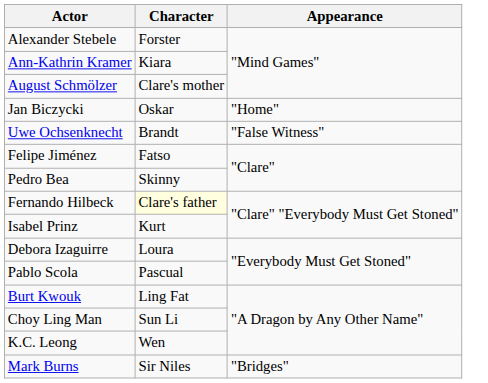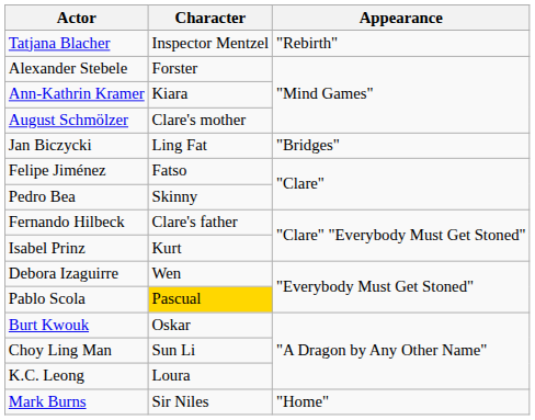+ row: Tatjana Blacher | Inspector Mentzel | "Rebirth"
Jan Biczycki | Character: Oskar -> Ling Fat
Jan Biczycki | Appearance: "Home" -> "Bridges"
- row: Uwe Ochsenknecht | Brandt | "False Witness"
Fernando Hilbeck | Character: lightyellow background -> no background
Debora Izaguirre | Character: Loura -> Wen
Pablo Scola | Character: no background -> gold background
Burt Kwouk | Character: Ling Fat -> Oskar
K.C. Leong | Character: Wen -> Loura
Mark Burns | Appearance: "Bridges" -> "Home"
